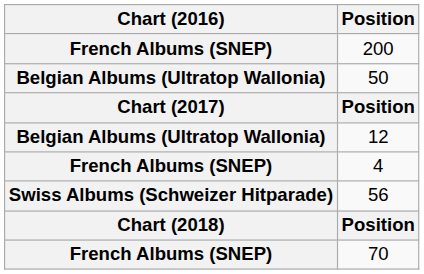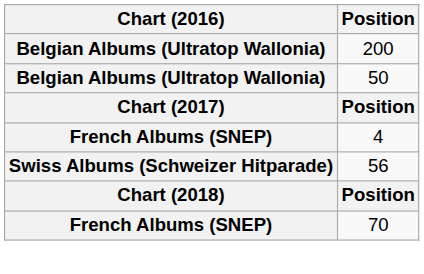200 | Chart (2016): French Albums (SNEP) -> Belgian Albums (Ultratop Wallonia)
- row: Belgian Albums (Ultratop Wallonia) | 12
